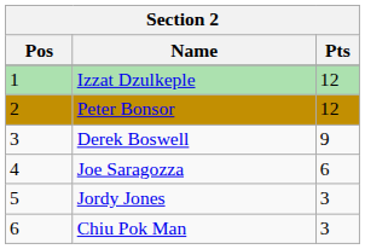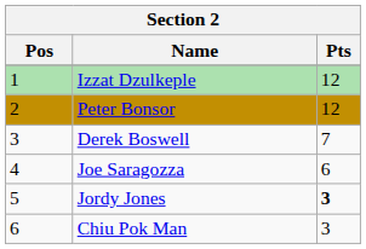Derek Boswell | Pts: 9 -> 7
Jordy Jones | Pts: normal -> bold
